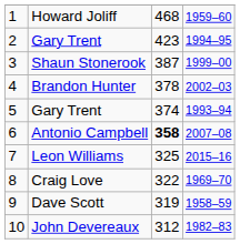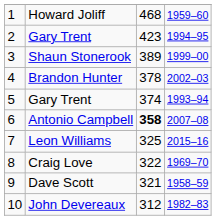Shaun Stonerook | column 3: 387 -> 389
Dave Scott | column 3: 319 -> 321
